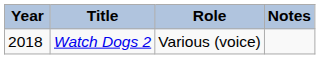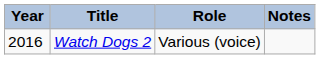Watch Dogs 2 | Year: 2018 -> 2016
